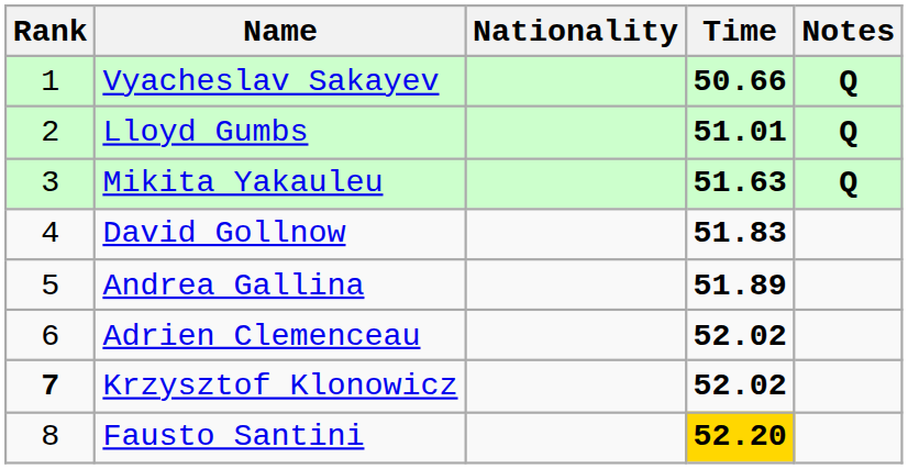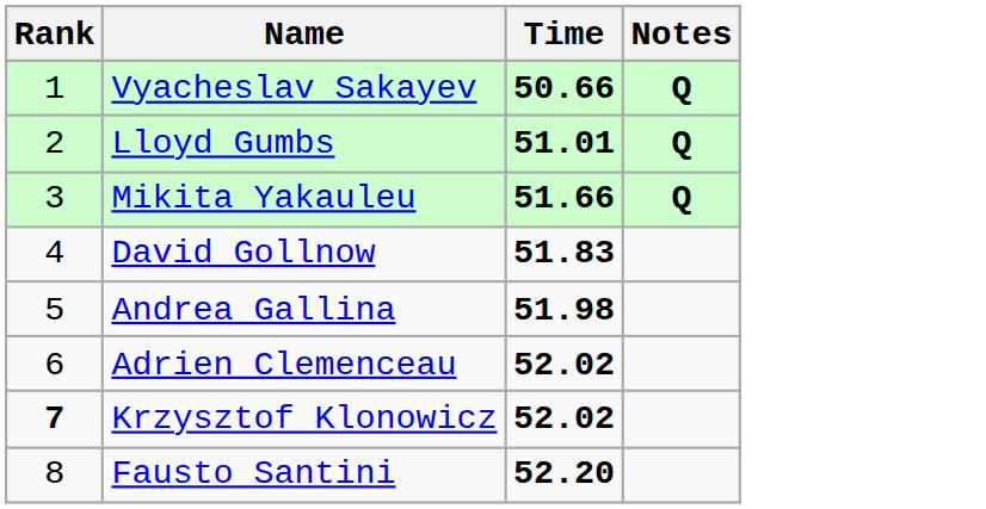- column: Nationality
Mikita Yakauleu | Time: 51.63 -> 51.66
Andrea Gallina | Time: 51.89 -> 51.98
Fausto Santini | Time: gold background -> no background
